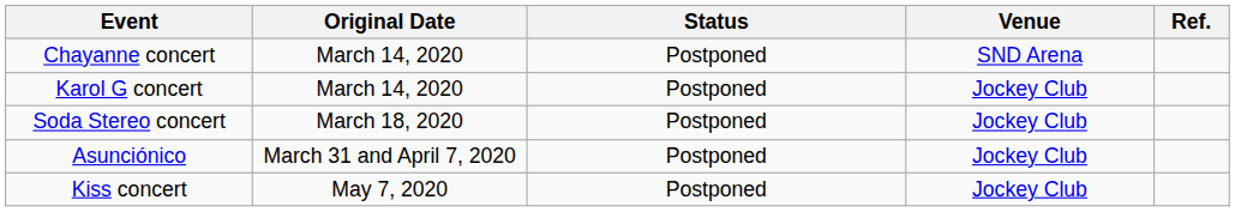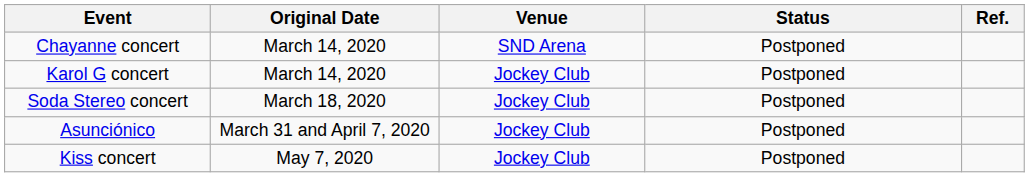columns swapped: Venue <-> Status
